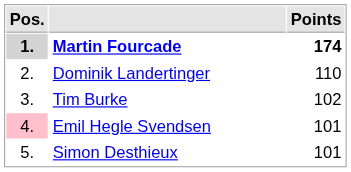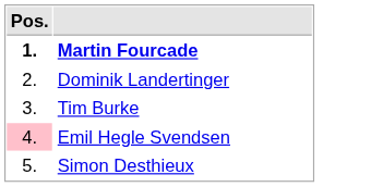- column: Points | 174 | 110 | 102 | 101 | 101
Martin Fourcade | Pos.: lightgrey background -> no background
